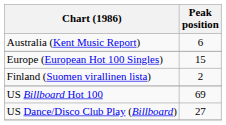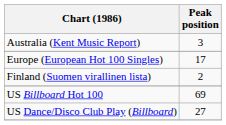Australia (Kent Music Report) | Peak position: 6 -> 3
Europe (European Hot 100 Singles) | Peak position: 15 -> 17
